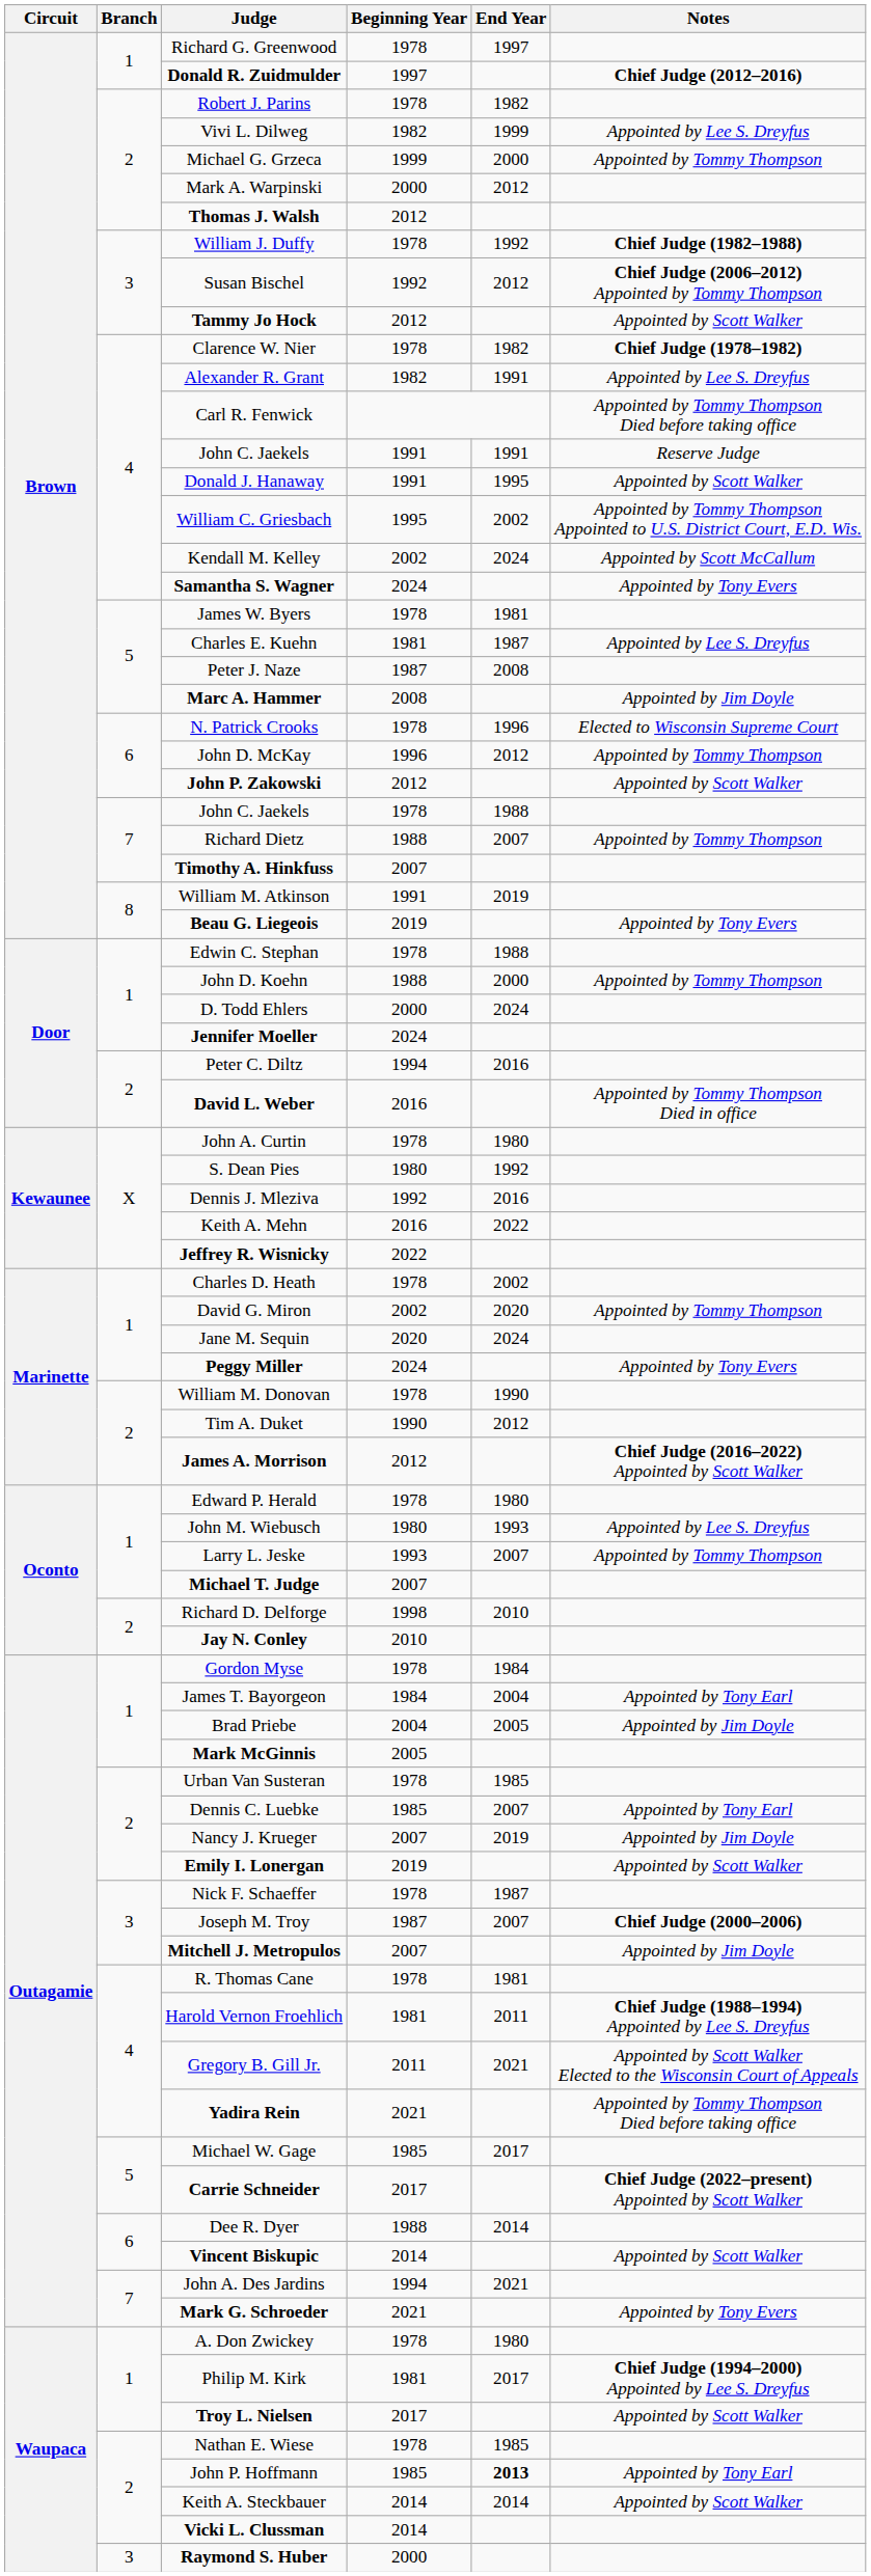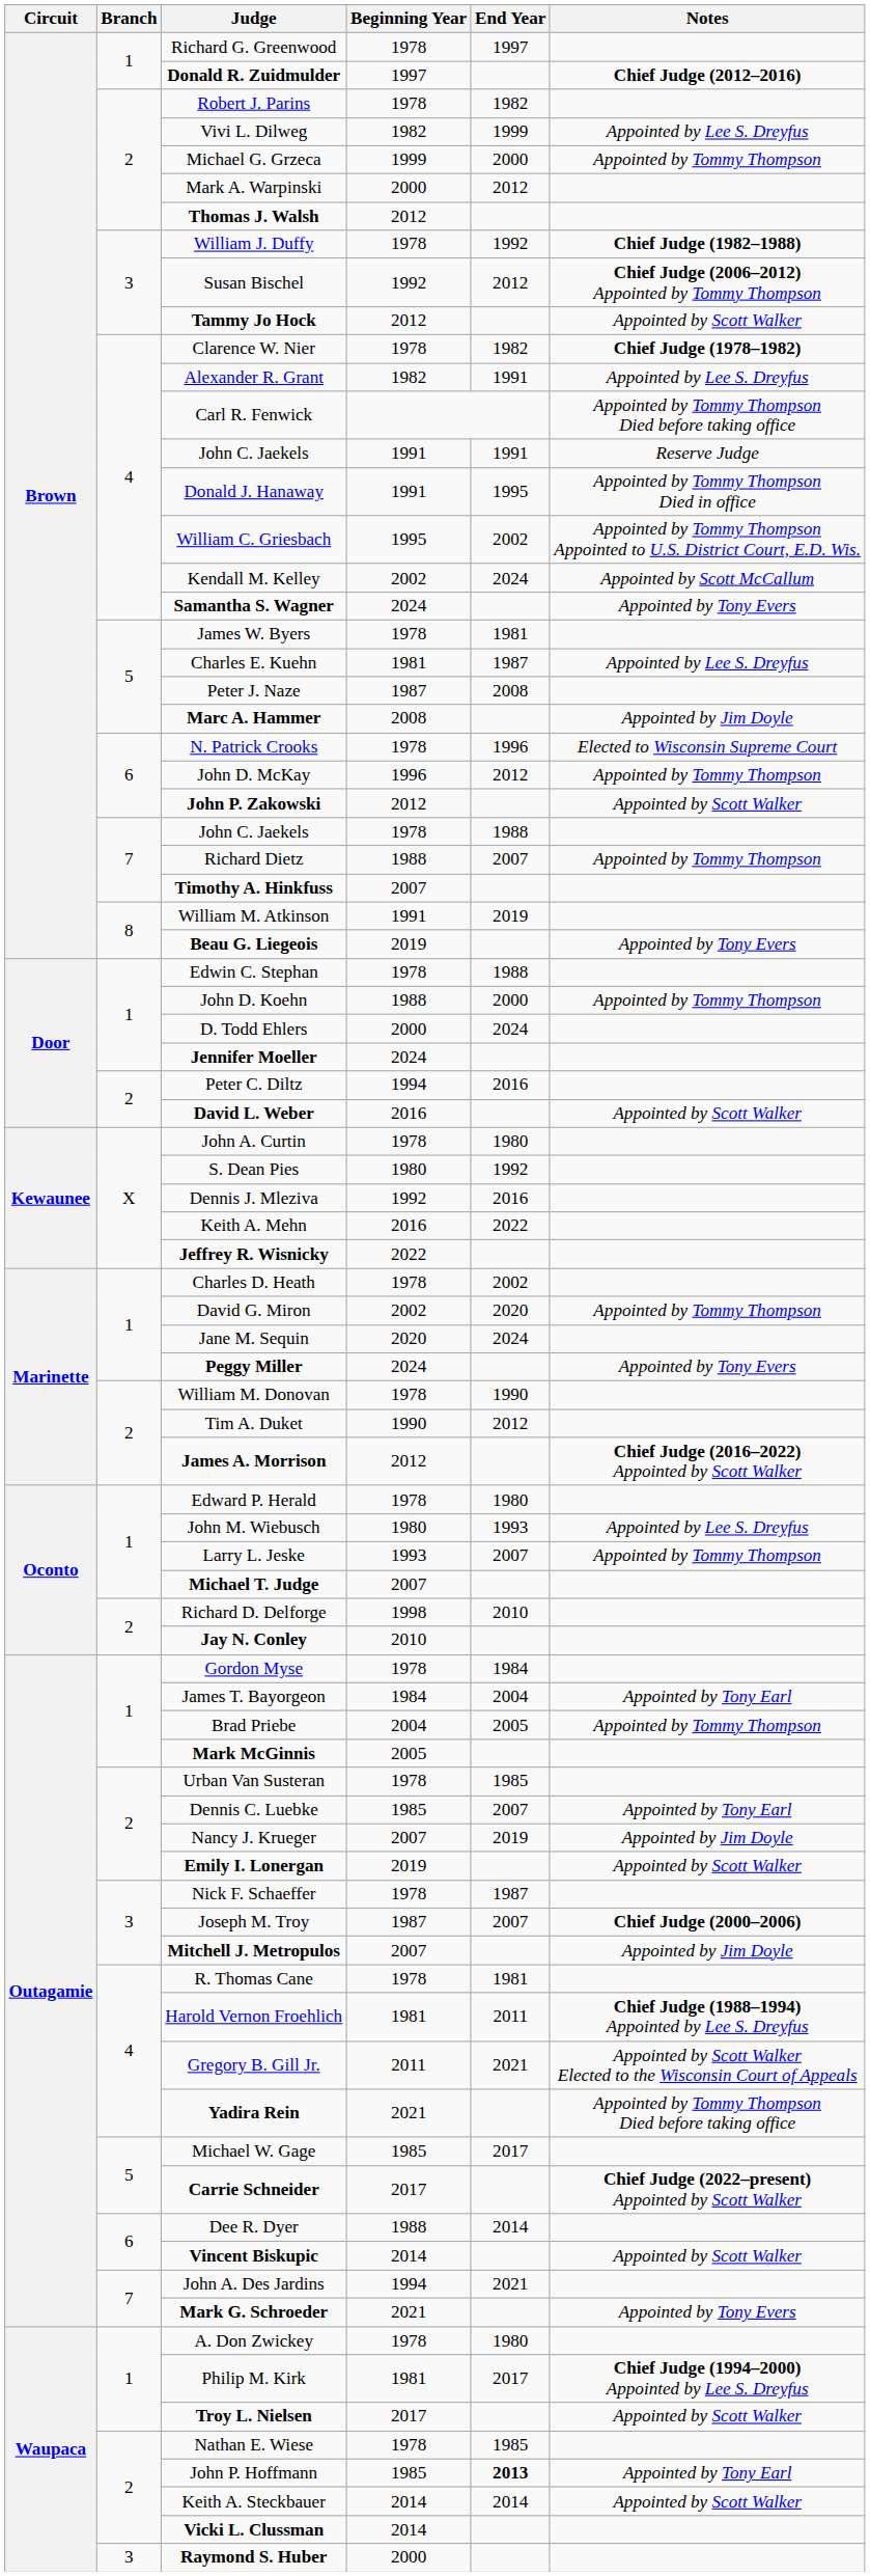Donald J. Hanaway | Notes: Appointed by Scott Walker -> Appointed by Tommy Thompson Died in office
David L. Weber | Notes: Appointed by Tommy Thompson Died in office -> Appointed by Scott Walker
Brad Priebe | Notes: Appointed by Jim Doyle -> Appointed by Tommy Thompson
